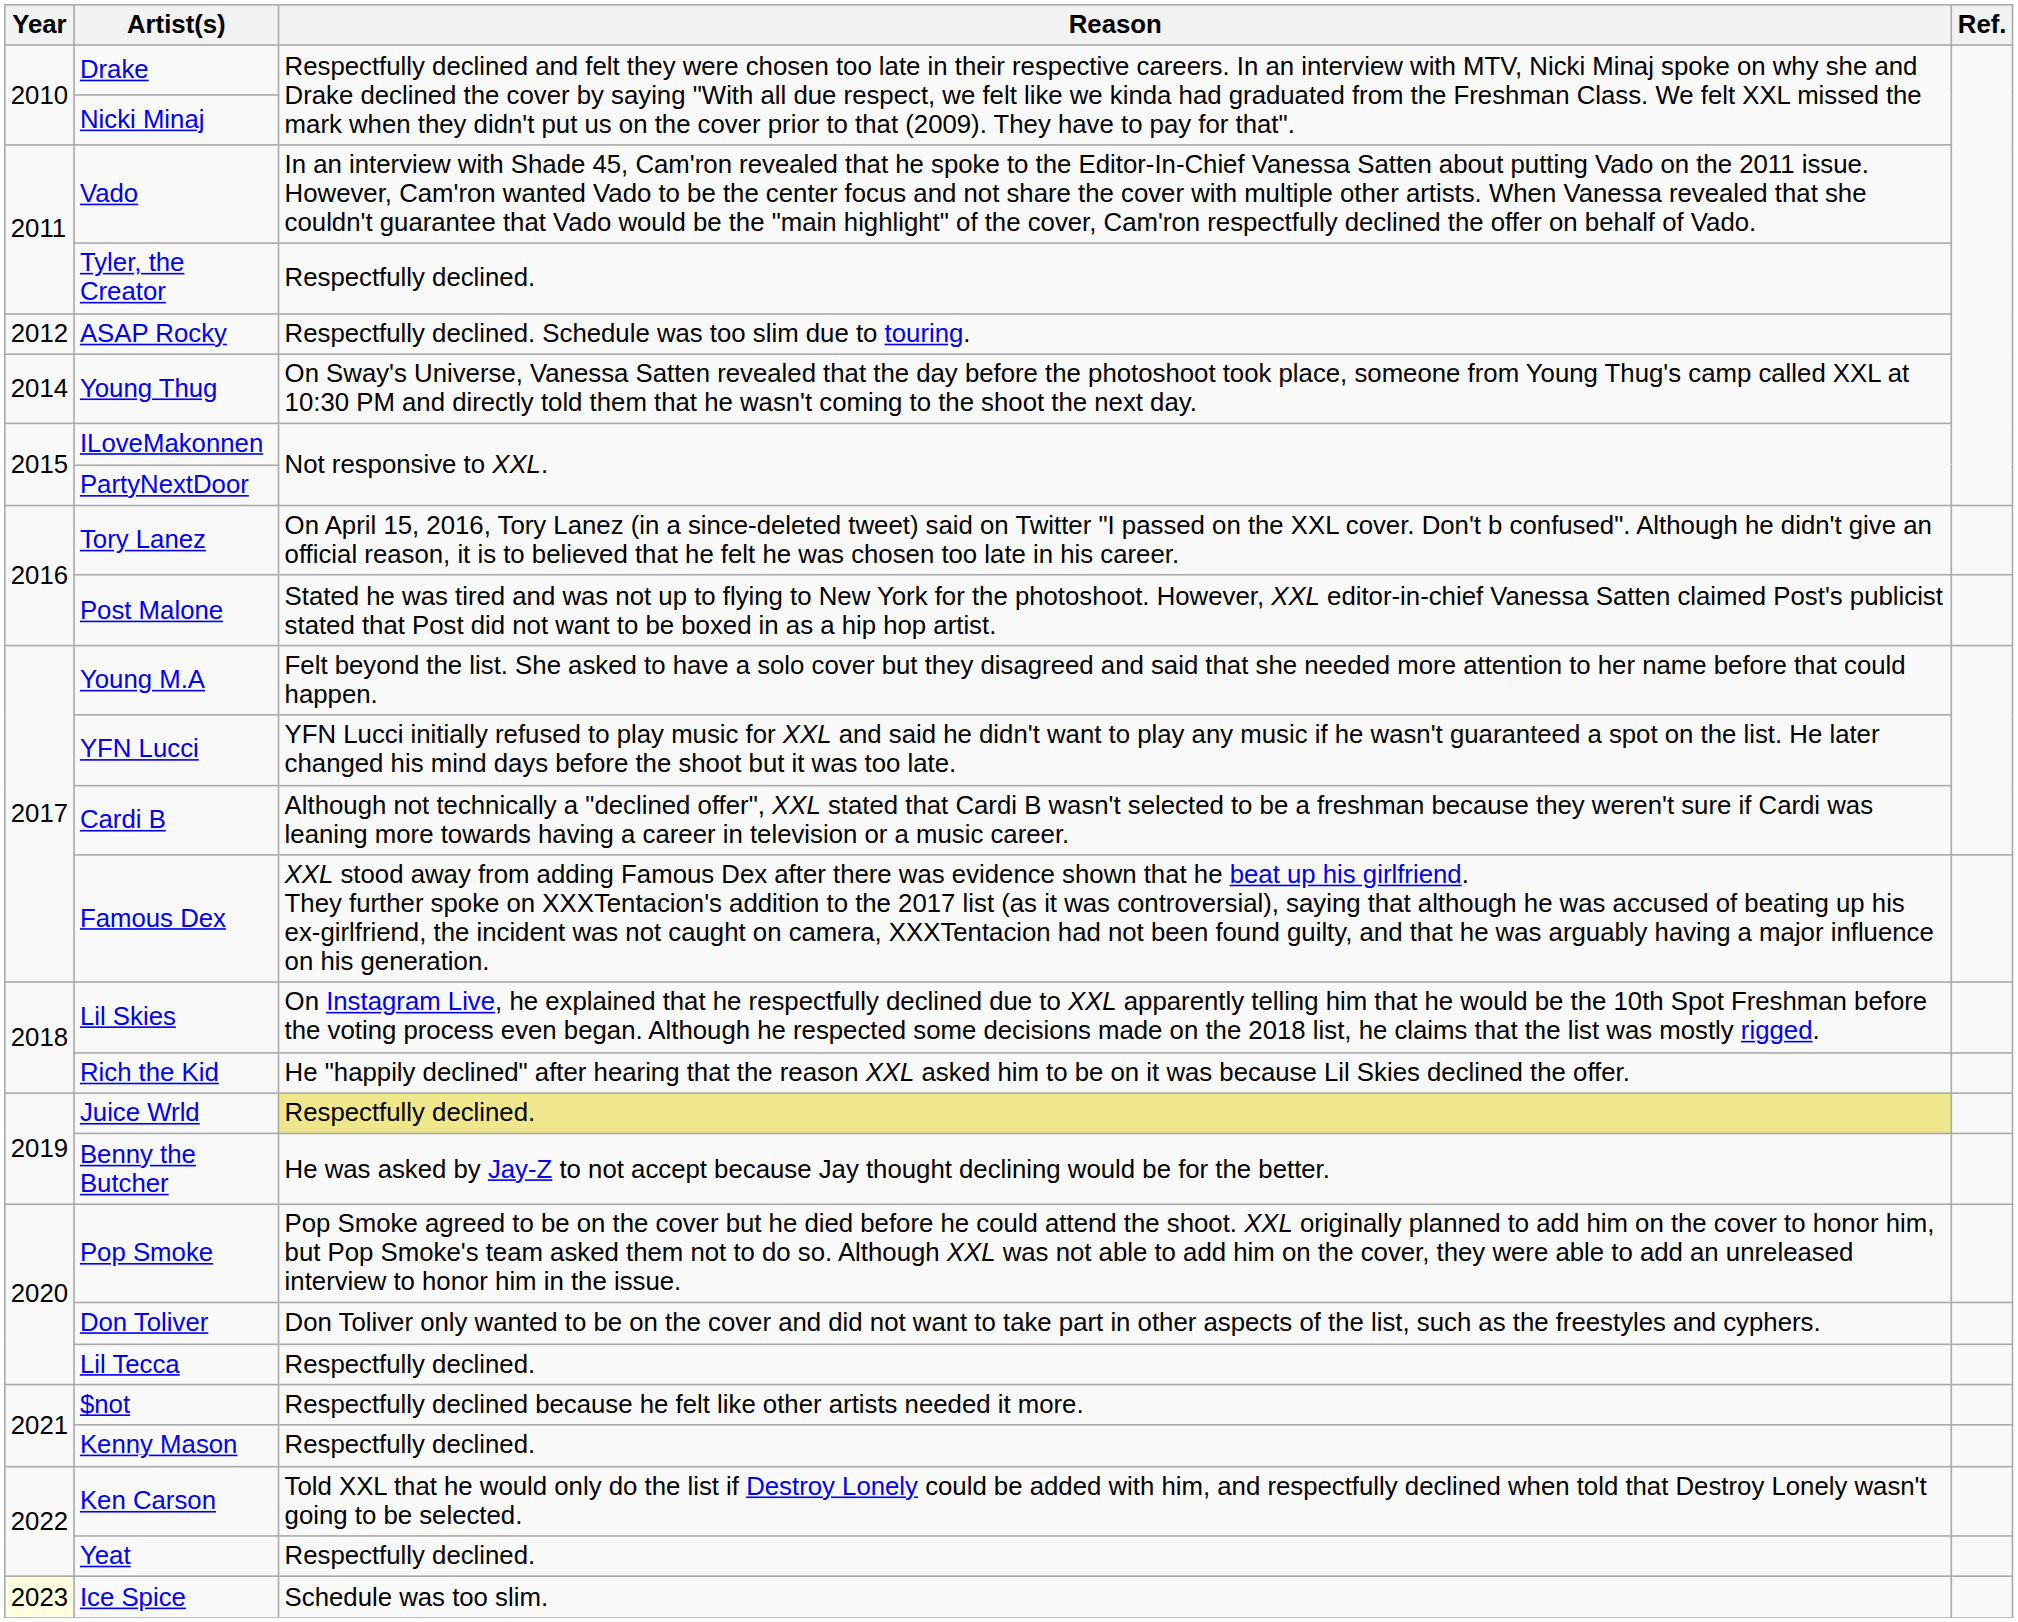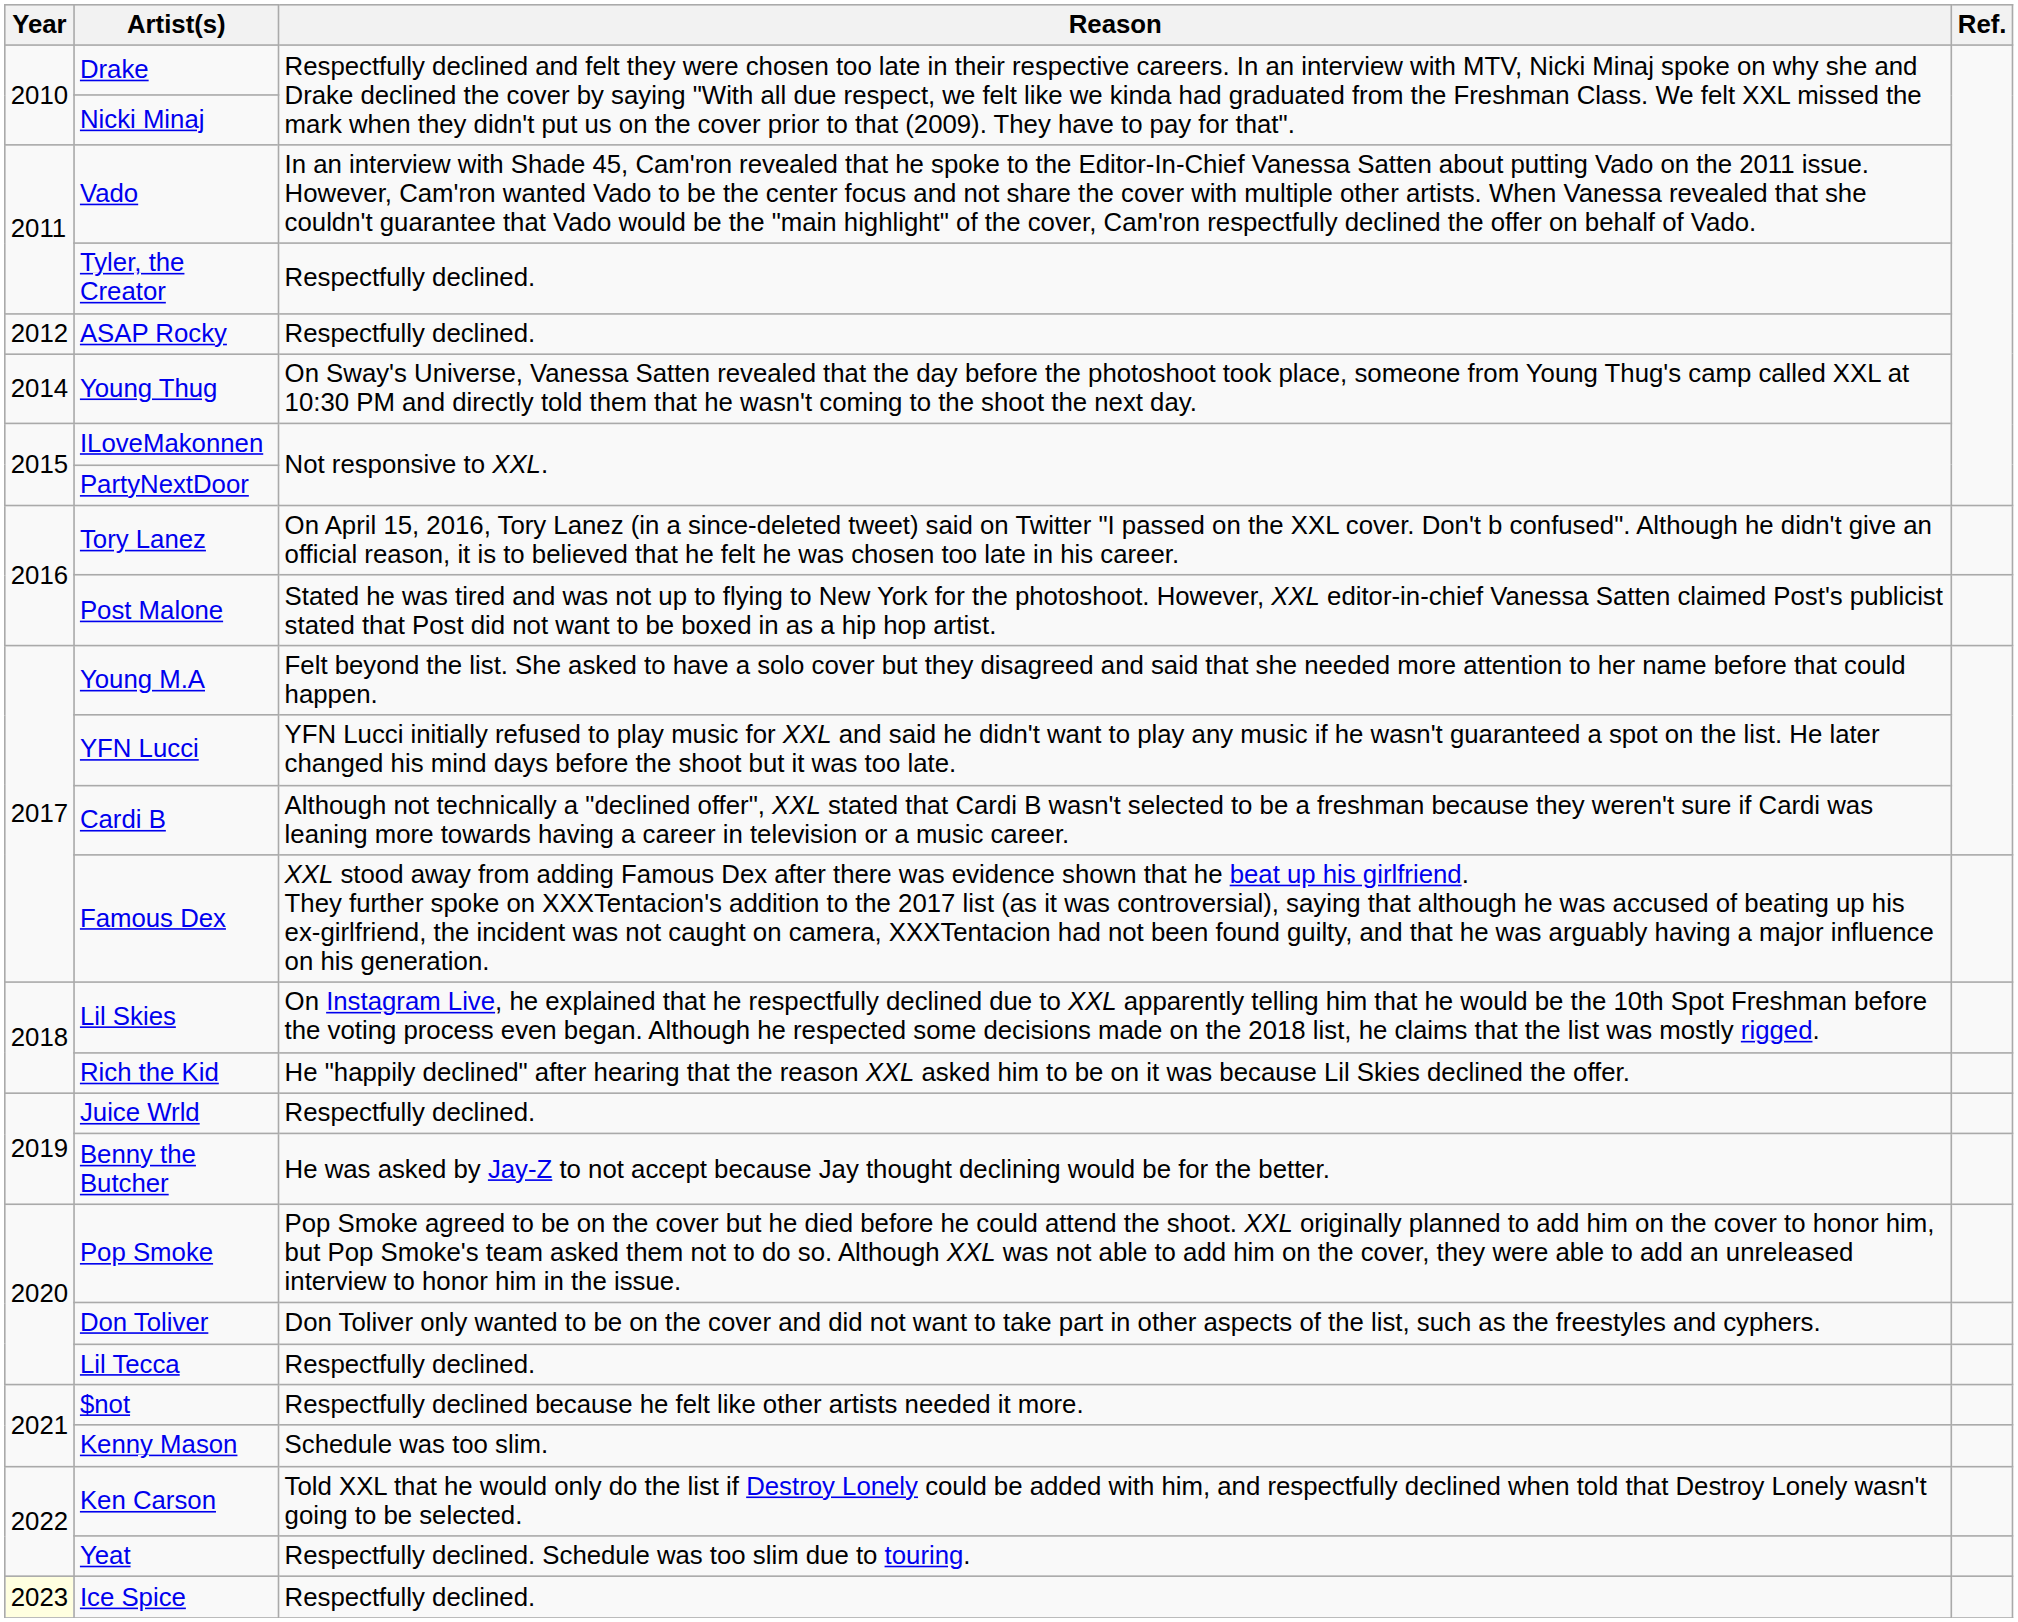ASAP Rocky | Reason: Respectfully declined. Schedule was too slim due to touring. -> Respectfully declined.
Juice Wrld | Reason: khaki background -> no background
Kenny Mason | Reason: Respectfully declined. -> Schedule was too slim.
Yeat | Reason: Respectfully declined. -> Respectfully declined. Schedule was too slim due to touring.
Ice Spice | Reason: Schedule was too slim. -> Respectfully declined.
